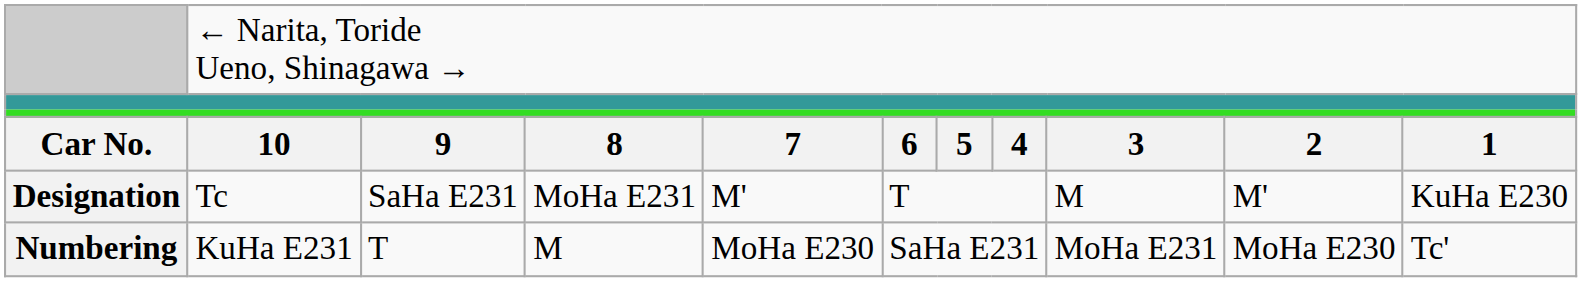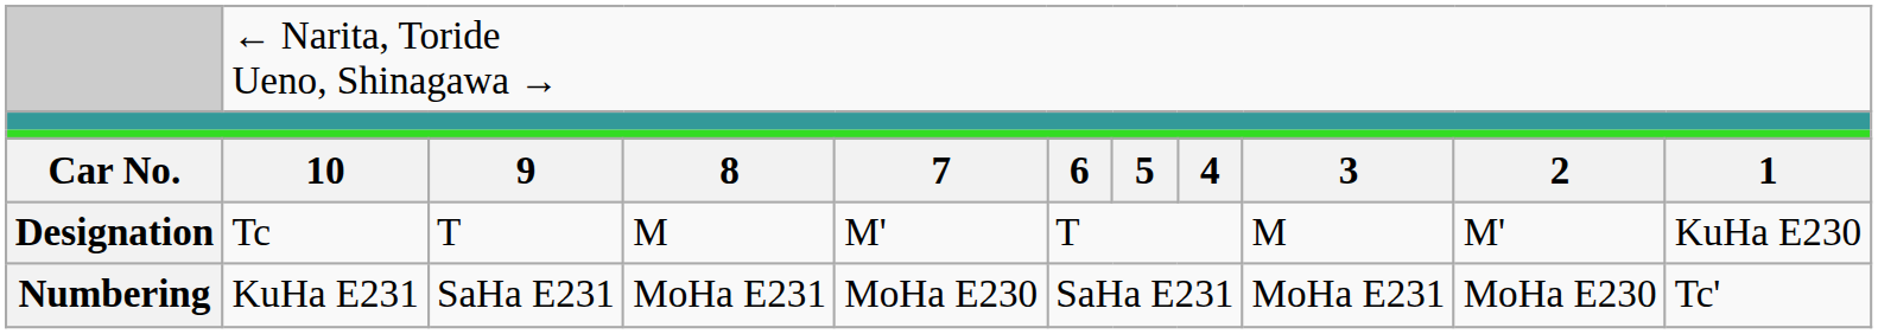Designation | column 3: SaHa E231 -> T
Designation | column 4: MoHa E231 -> M
Numbering | column 3: T -> SaHa E231
Numbering | column 4: M -> MoHa E231
